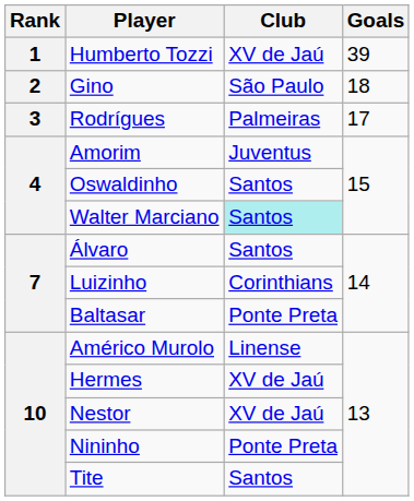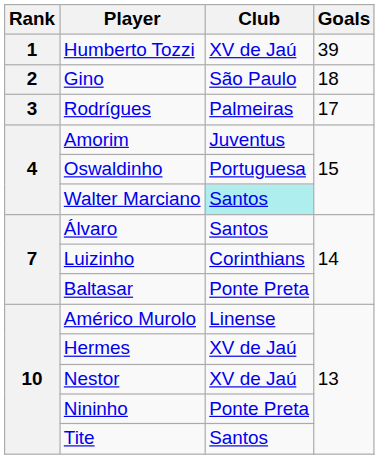Oswaldinho | Club: Santos -> Portuguesa
